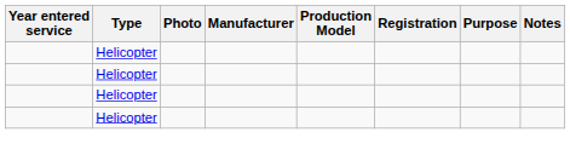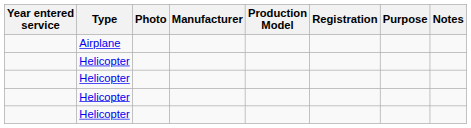+ row: Airplane
